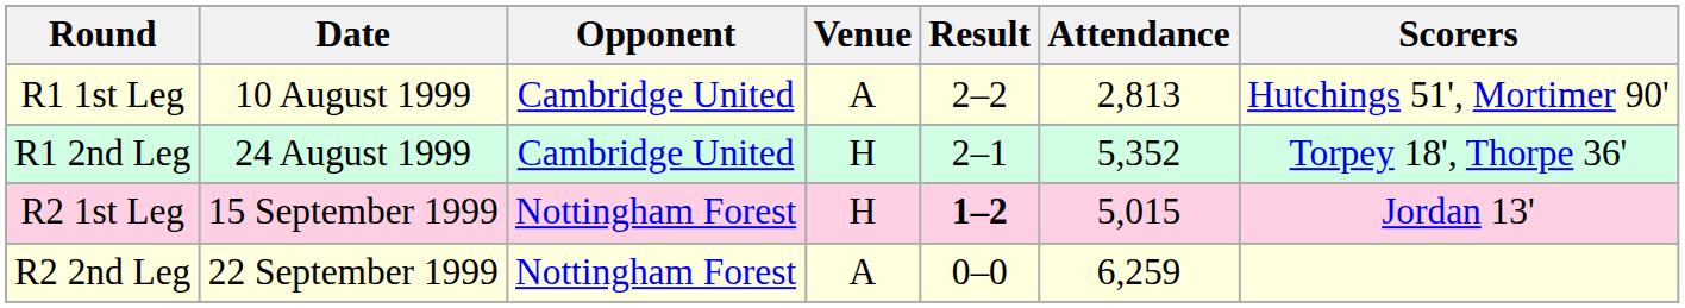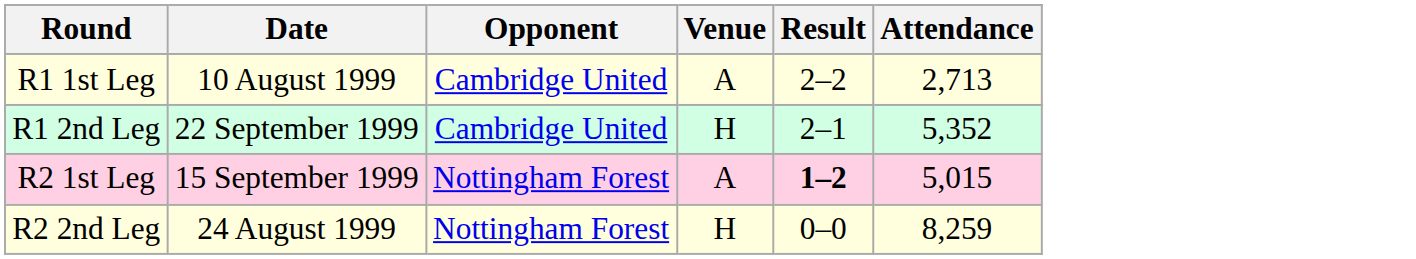- column: Scorers | Hutchings 51', Mortimer 90' | Torpey 18', Thorpe 36' | Jordan 13'
R1 1st Leg | Attendance: 2,813 -> 2,713
R1 2nd Leg | Date: 24 August 1999 -> 22 September 1999
R2 1st Leg | Venue: H -> A
R2 2nd Leg | Date: 22 September 1999 -> 24 August 1999
R2 2nd Leg | Venue: A -> H
R2 2nd Leg | Attendance: 6,259 -> 8,259
